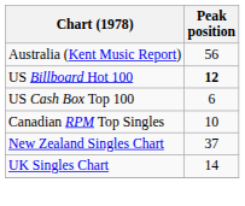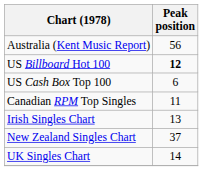Canadian RPM Top Singles | Peak position: 10 -> 11
+ row: Irish Singles Chart | 13
